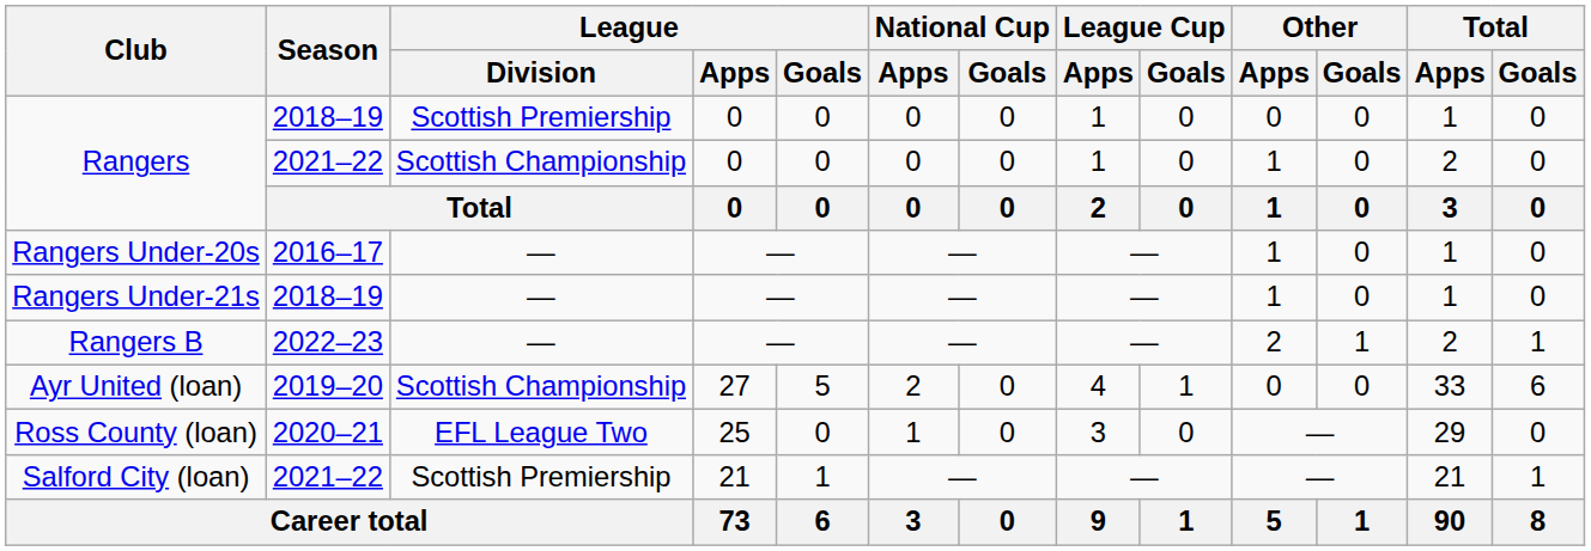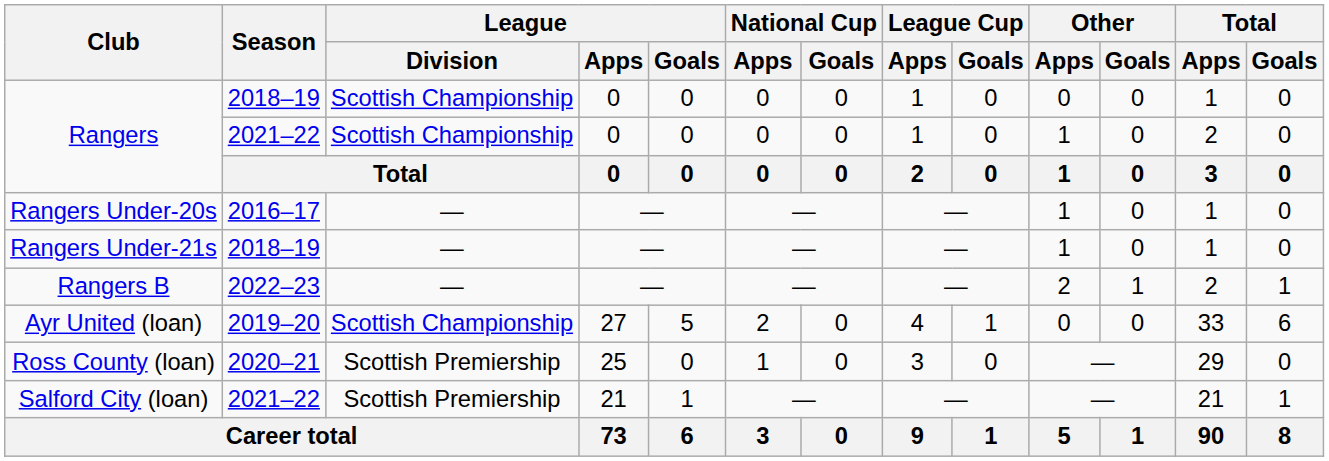Rangers / 2018–19 | League / Division: Scottish Premiership -> Scottish Championship
Ross County (loan) | League / Division: EFL League Two -> Scottish Premiership
